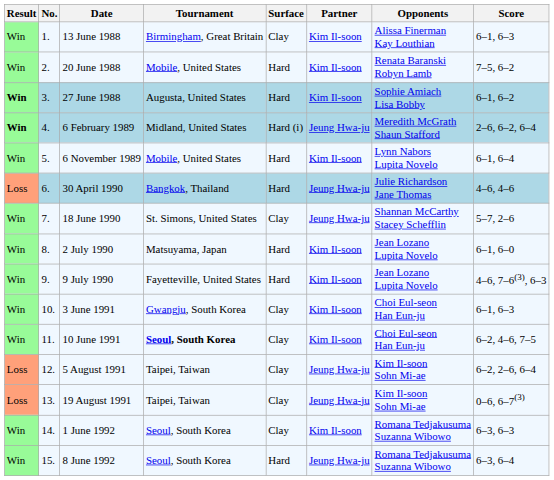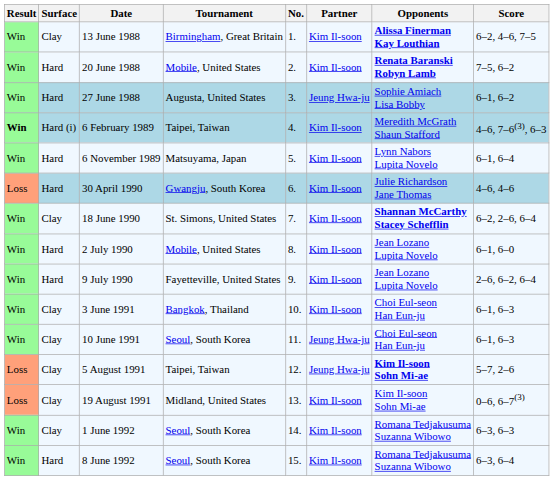columns swapped: No. <-> Surface
13 June 1988 | Opponents: normal -> bold
13 June 1988 | Score: 6–1, 6–3 -> 6–2, 4–6, 7–5
20 June 1988 | Opponents: normal -> bold
27 June 1988 | Result: bold -> normal
27 June 1988 | Partner: Kim Il-soon -> Jeung Hwa-ju
6 February 1989 | Tournament: Midland, United States -> Taipei, Taiwan
6 February 1989 | Partner: Jeung Hwa-ju -> Kim Il-soon
6 February 1989 | Score: 2–6, 6–2, 6–4 -> 4–6, 7–6(3), 6–3
6 November 1989 | Tournament: Mobile, United States -> Matsuyama, Japan
30 April 1990 | Tournament: Bangkok, Thailand -> Gwangju, South Korea
30 April 1990 | Partner: Jeung Hwa-ju -> Kim Il-soon
18 June 1990 | Partner: Jeung Hwa-ju -> Kim Il-soon
18 June 1990 | Opponents: normal -> bold
18 June 1990 | Score: 5–7, 2–6 -> 6–2, 2–6, 6–4
2 July 1990 | Tournament: Matsuyama, Japan -> Mobile, United States
9 July 1990 | Score: 4–6, 7–6(3), 6–3 -> 2–6, 6–2, 6–4
3 June 1991 | Tournament: Gwangju, South Korea -> Bangkok, Thailand
10 June 1991 | Tournament: bold -> normal
10 June 1991 | Partner: Kim Il-soon -> Jeung Hwa-ju
10 June 1991 | Score: 6–2, 4–6, 7–5 -> 6–1, 6–3
5 August 1991 | Opponents: normal -> bold
5 August 1991 | Score: 6–2, 2–6, 6–4 -> 5–7, 2–6
19 August 1991 | Tournament: Taipei, Taiwan -> Midland, United States
19 August 1991 | Partner: Jeung Hwa-ju -> Kim Il-soon
8 June 1992 | Partner: Jeung Hwa-ju -> Kim Il-soon
